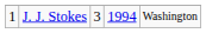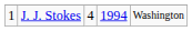J. J. Stokes | column 3: 3 -> 4
